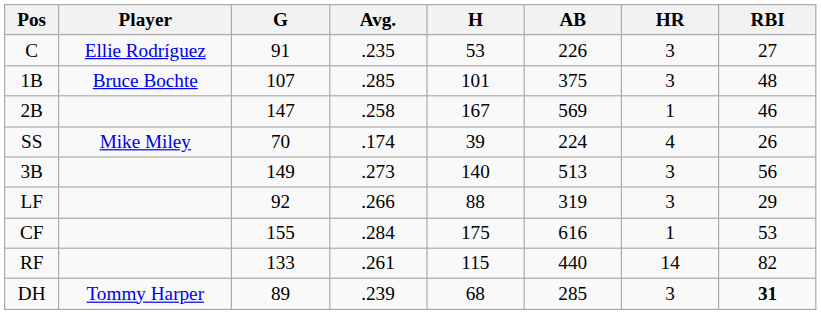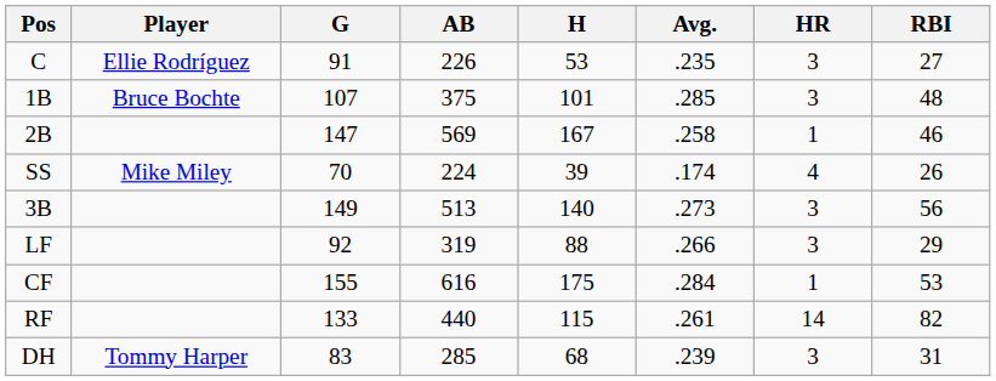columns swapped: AB <-> Avg.
DH | G: 89 -> 83
DH | RBI: bold -> normal
